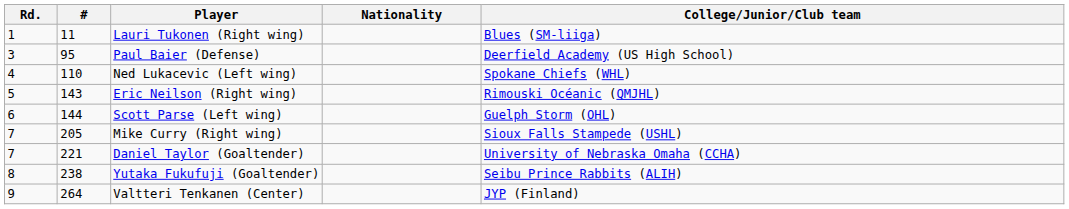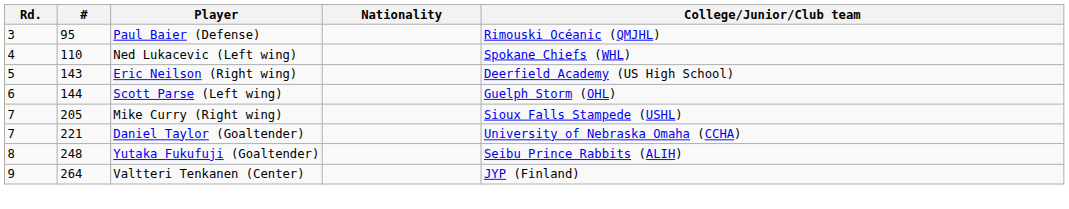- row: 1 | 11 | Lauri Tukonen (Right wing) | Blues (SM-liiga)
Paul Baier (Defense) | College/Junior/Club team: Deerfield Academy (US High School) -> Rimouski Océanic (QMJHL)
Eric Neilson (Right wing) | College/Junior/Club team: Rimouski Océanic (QMJHL) -> Deerfield Academy (US High School)
Yutaka Fukufuji (Goaltender) | #: 238 -> 248
